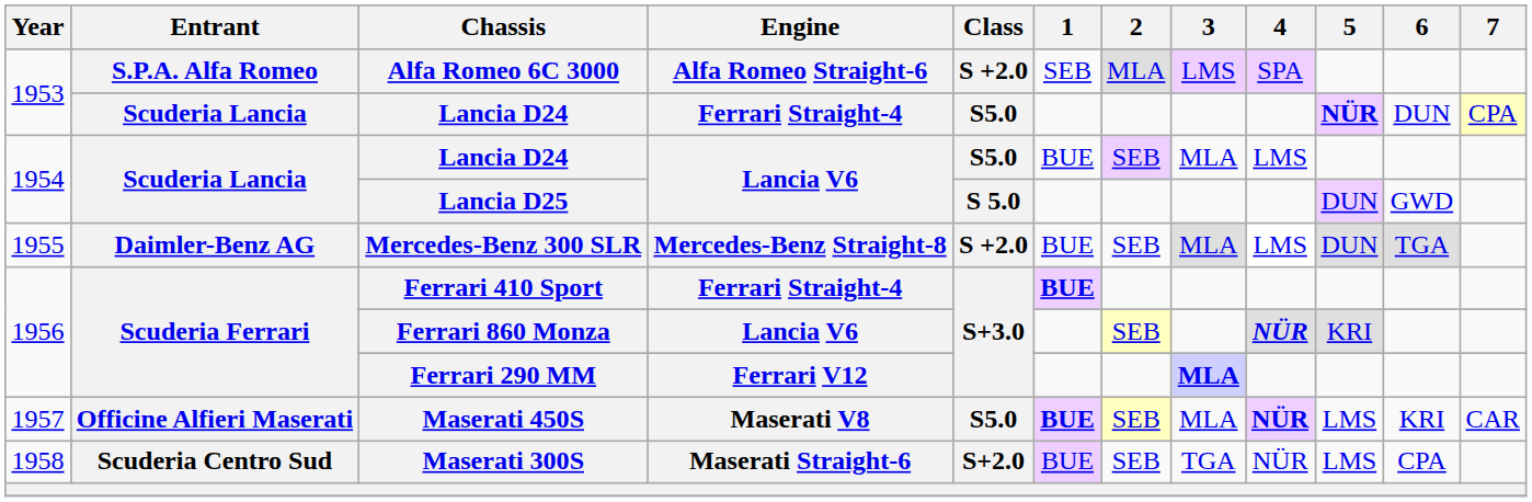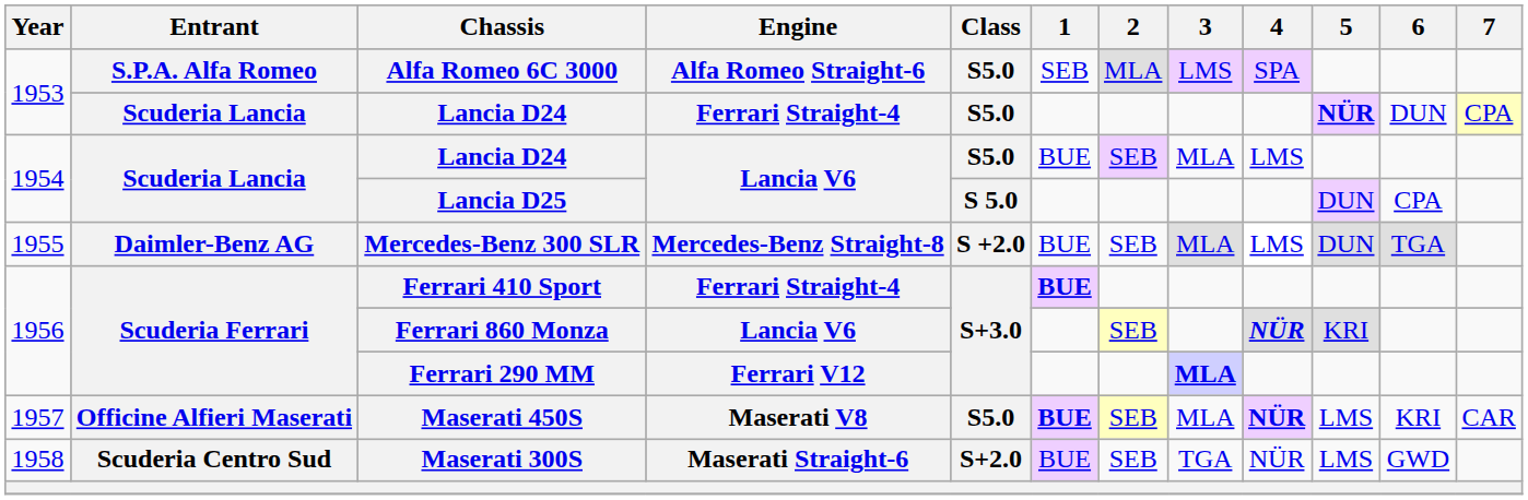Alfa Romeo 6C 3000 | Class: S +2.0 -> S5.0
Lancia D25 | 6: GWD -> CPA
Maserati 300S | 6: CPA -> GWD
